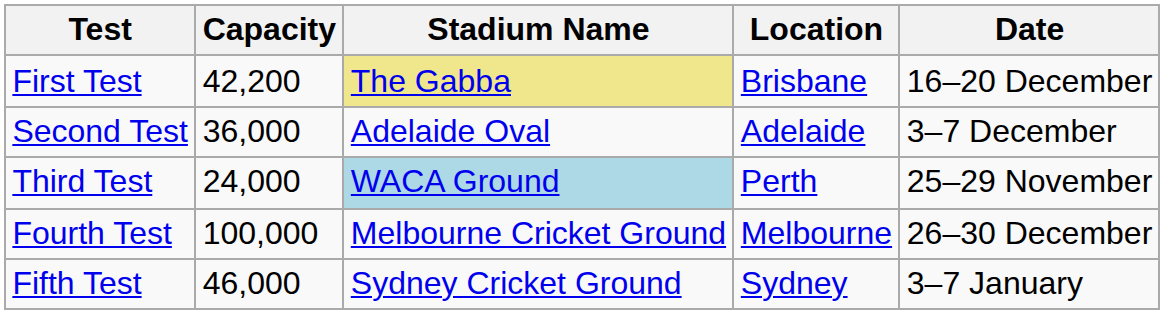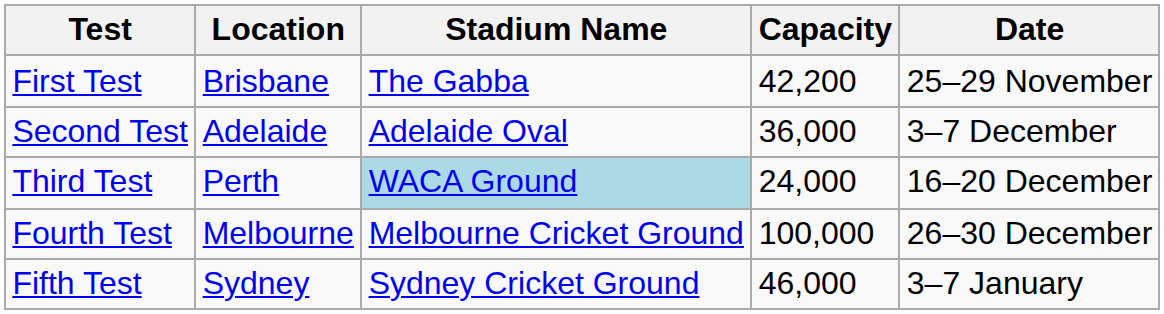columns swapped: Location <-> Capacity
First Test | Stadium Name: khaki background -> no background
First Test | Date: 16–20 December -> 25–29 November
Third Test | Date: 25–29 November -> 16–20 December
